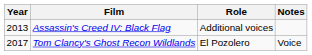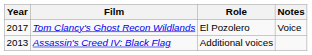rows swapped: Assassin's Creed IV: Black Flag <-> Tom Clancy's Ghost Recon Wildlands
